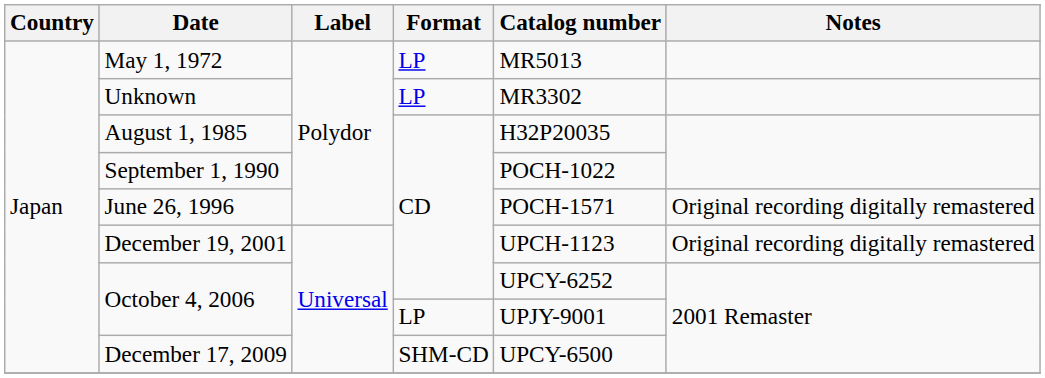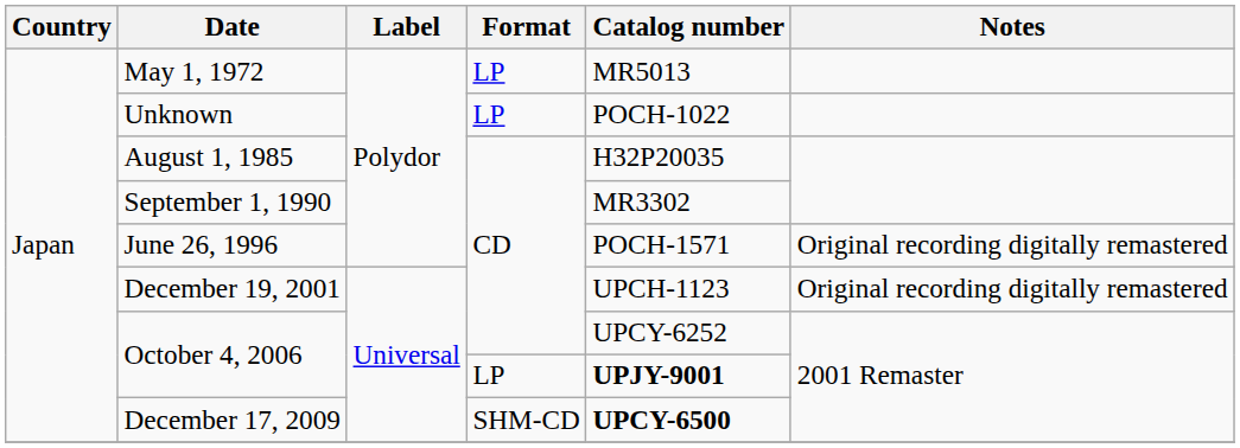Unknown | Catalog number: MR3302 -> POCH-1022
September 1, 1990 | Catalog number: POCH-1022 -> MR3302
October 4, 2006 / LP | Catalog number: normal -> bold
December 17, 2009 | Catalog number: normal -> bold
